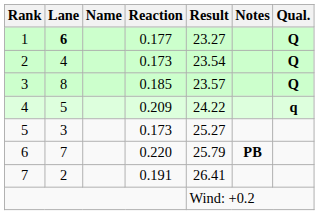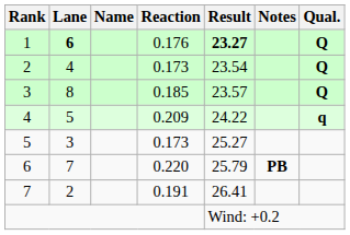1 | Reaction: 0.177 -> 0.176
1 | Result: normal -> bold
